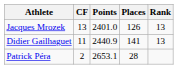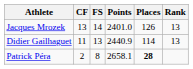+ column: FS | 14 | 13 | 8
Didier Gailhaguet | Places: 141 -> 114
Patrick Péra | Points: 2653.1 -> 2658.1
Patrick Péra | Places: normal -> bold
